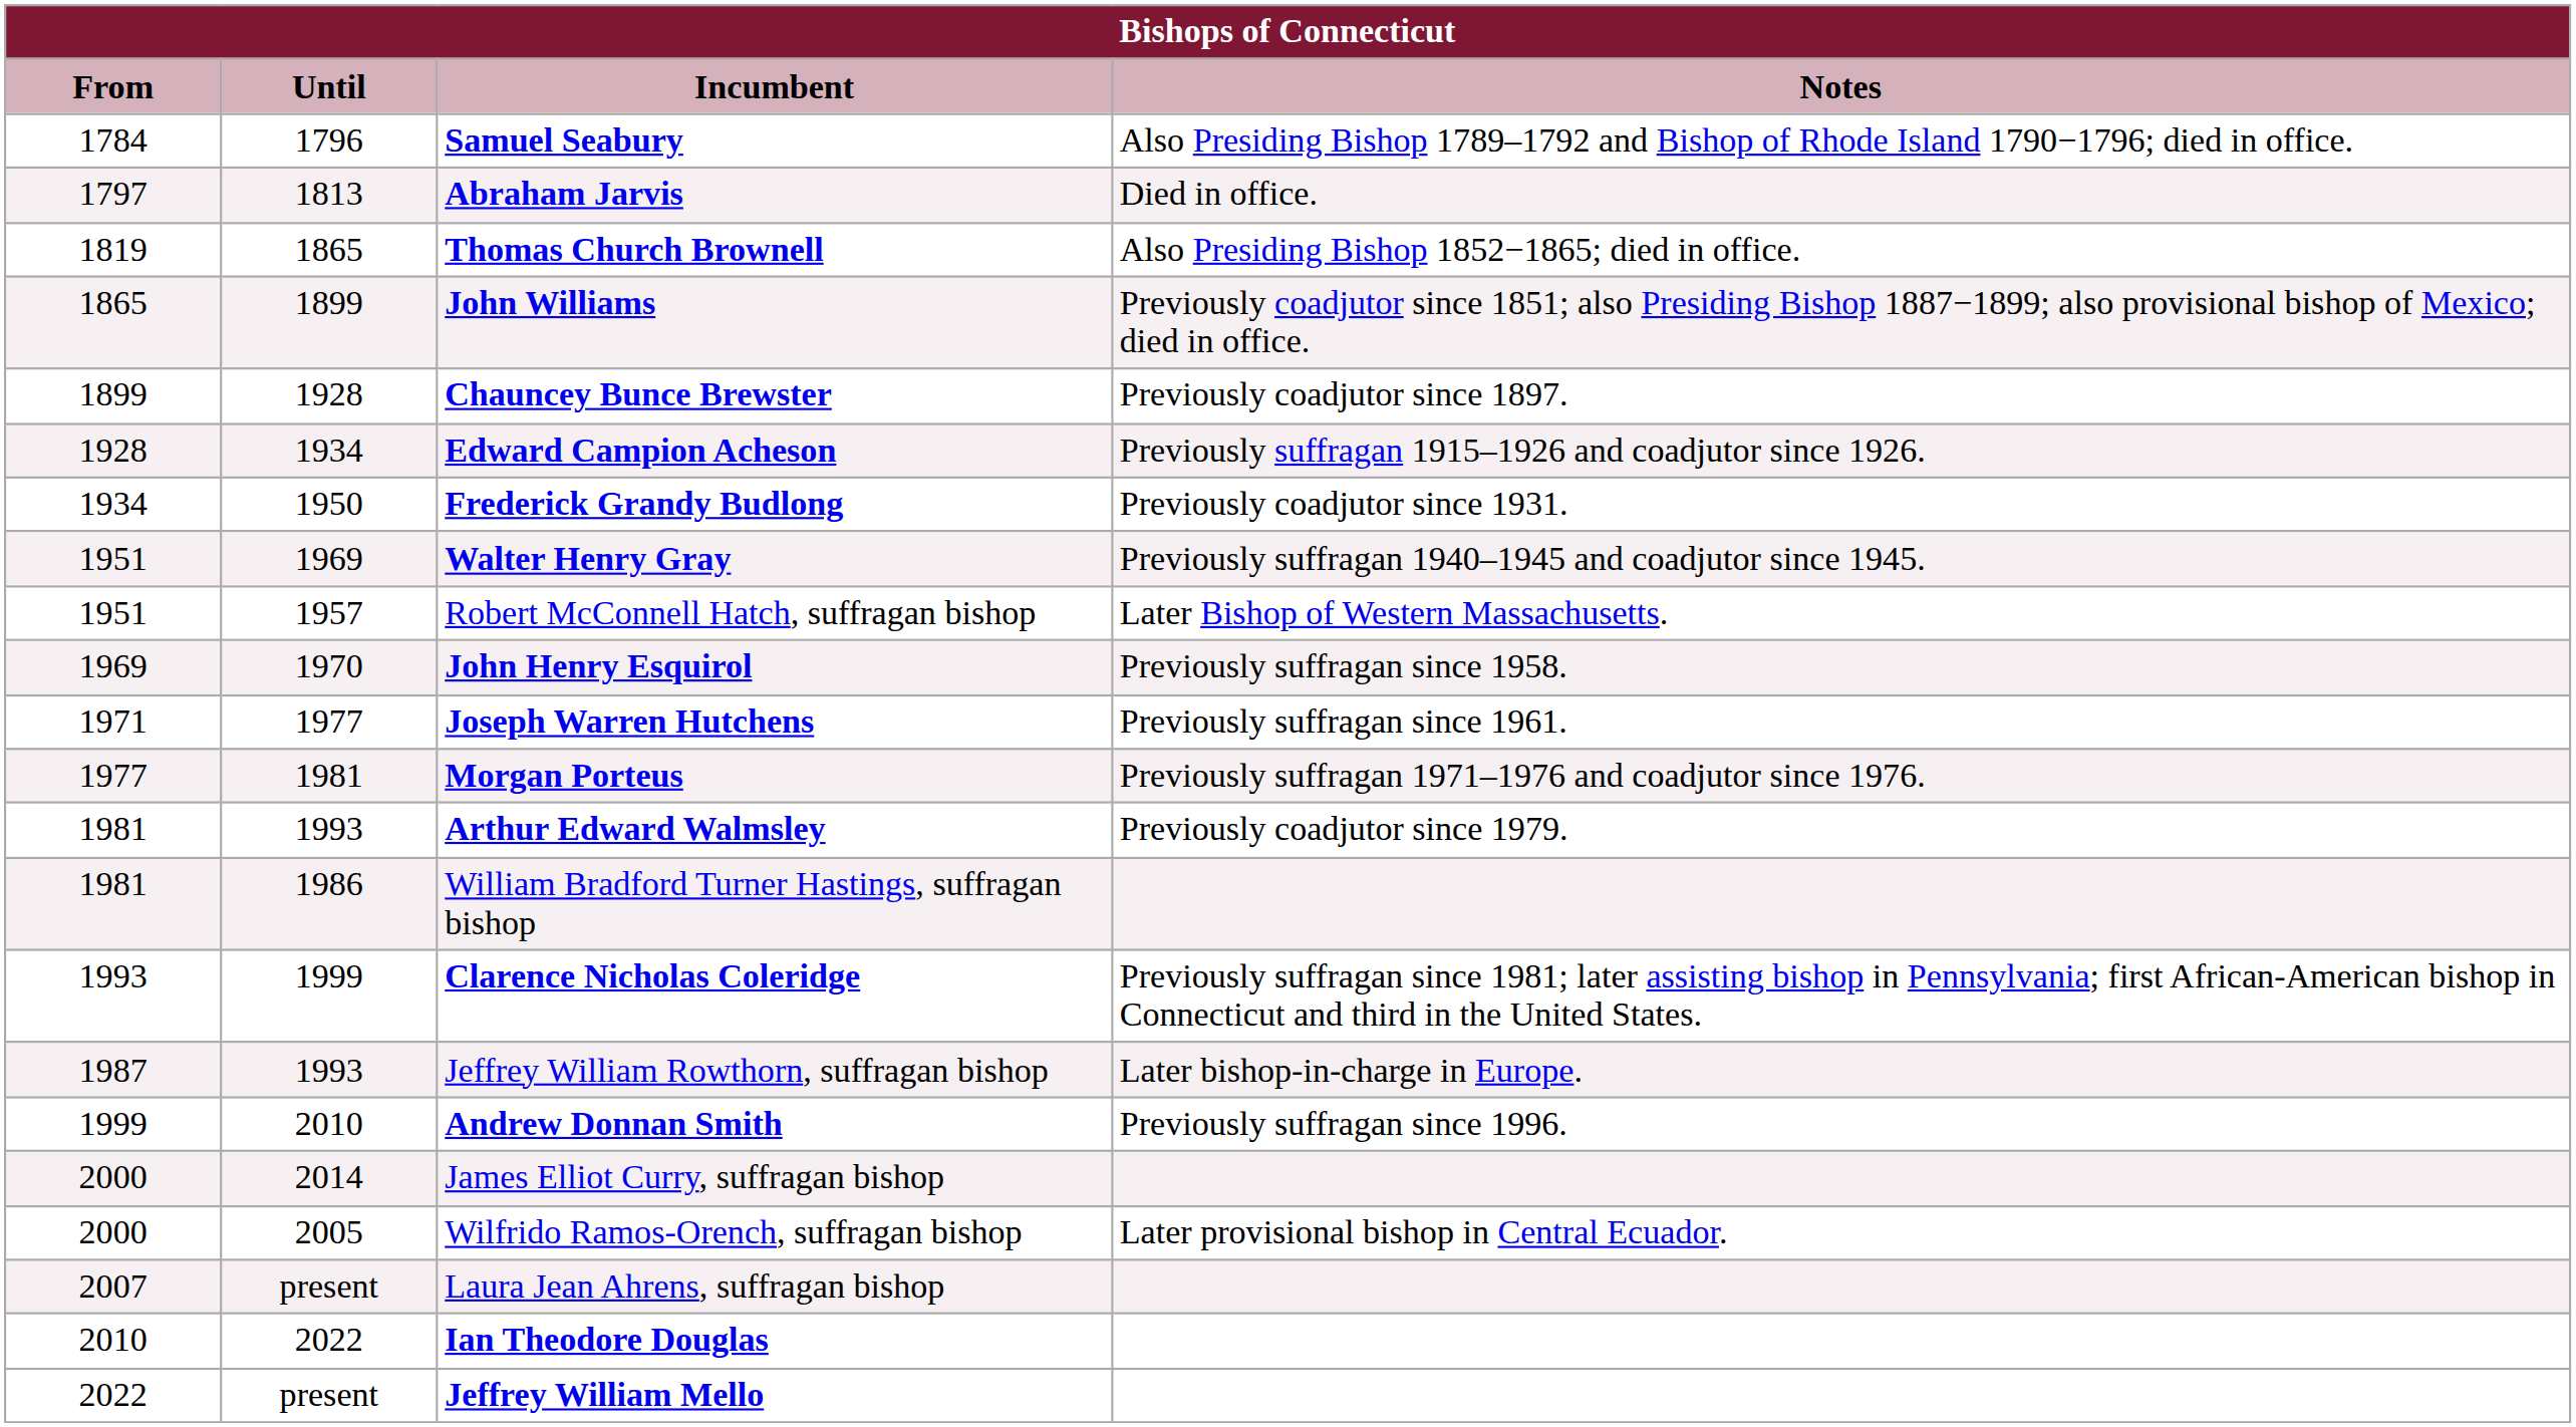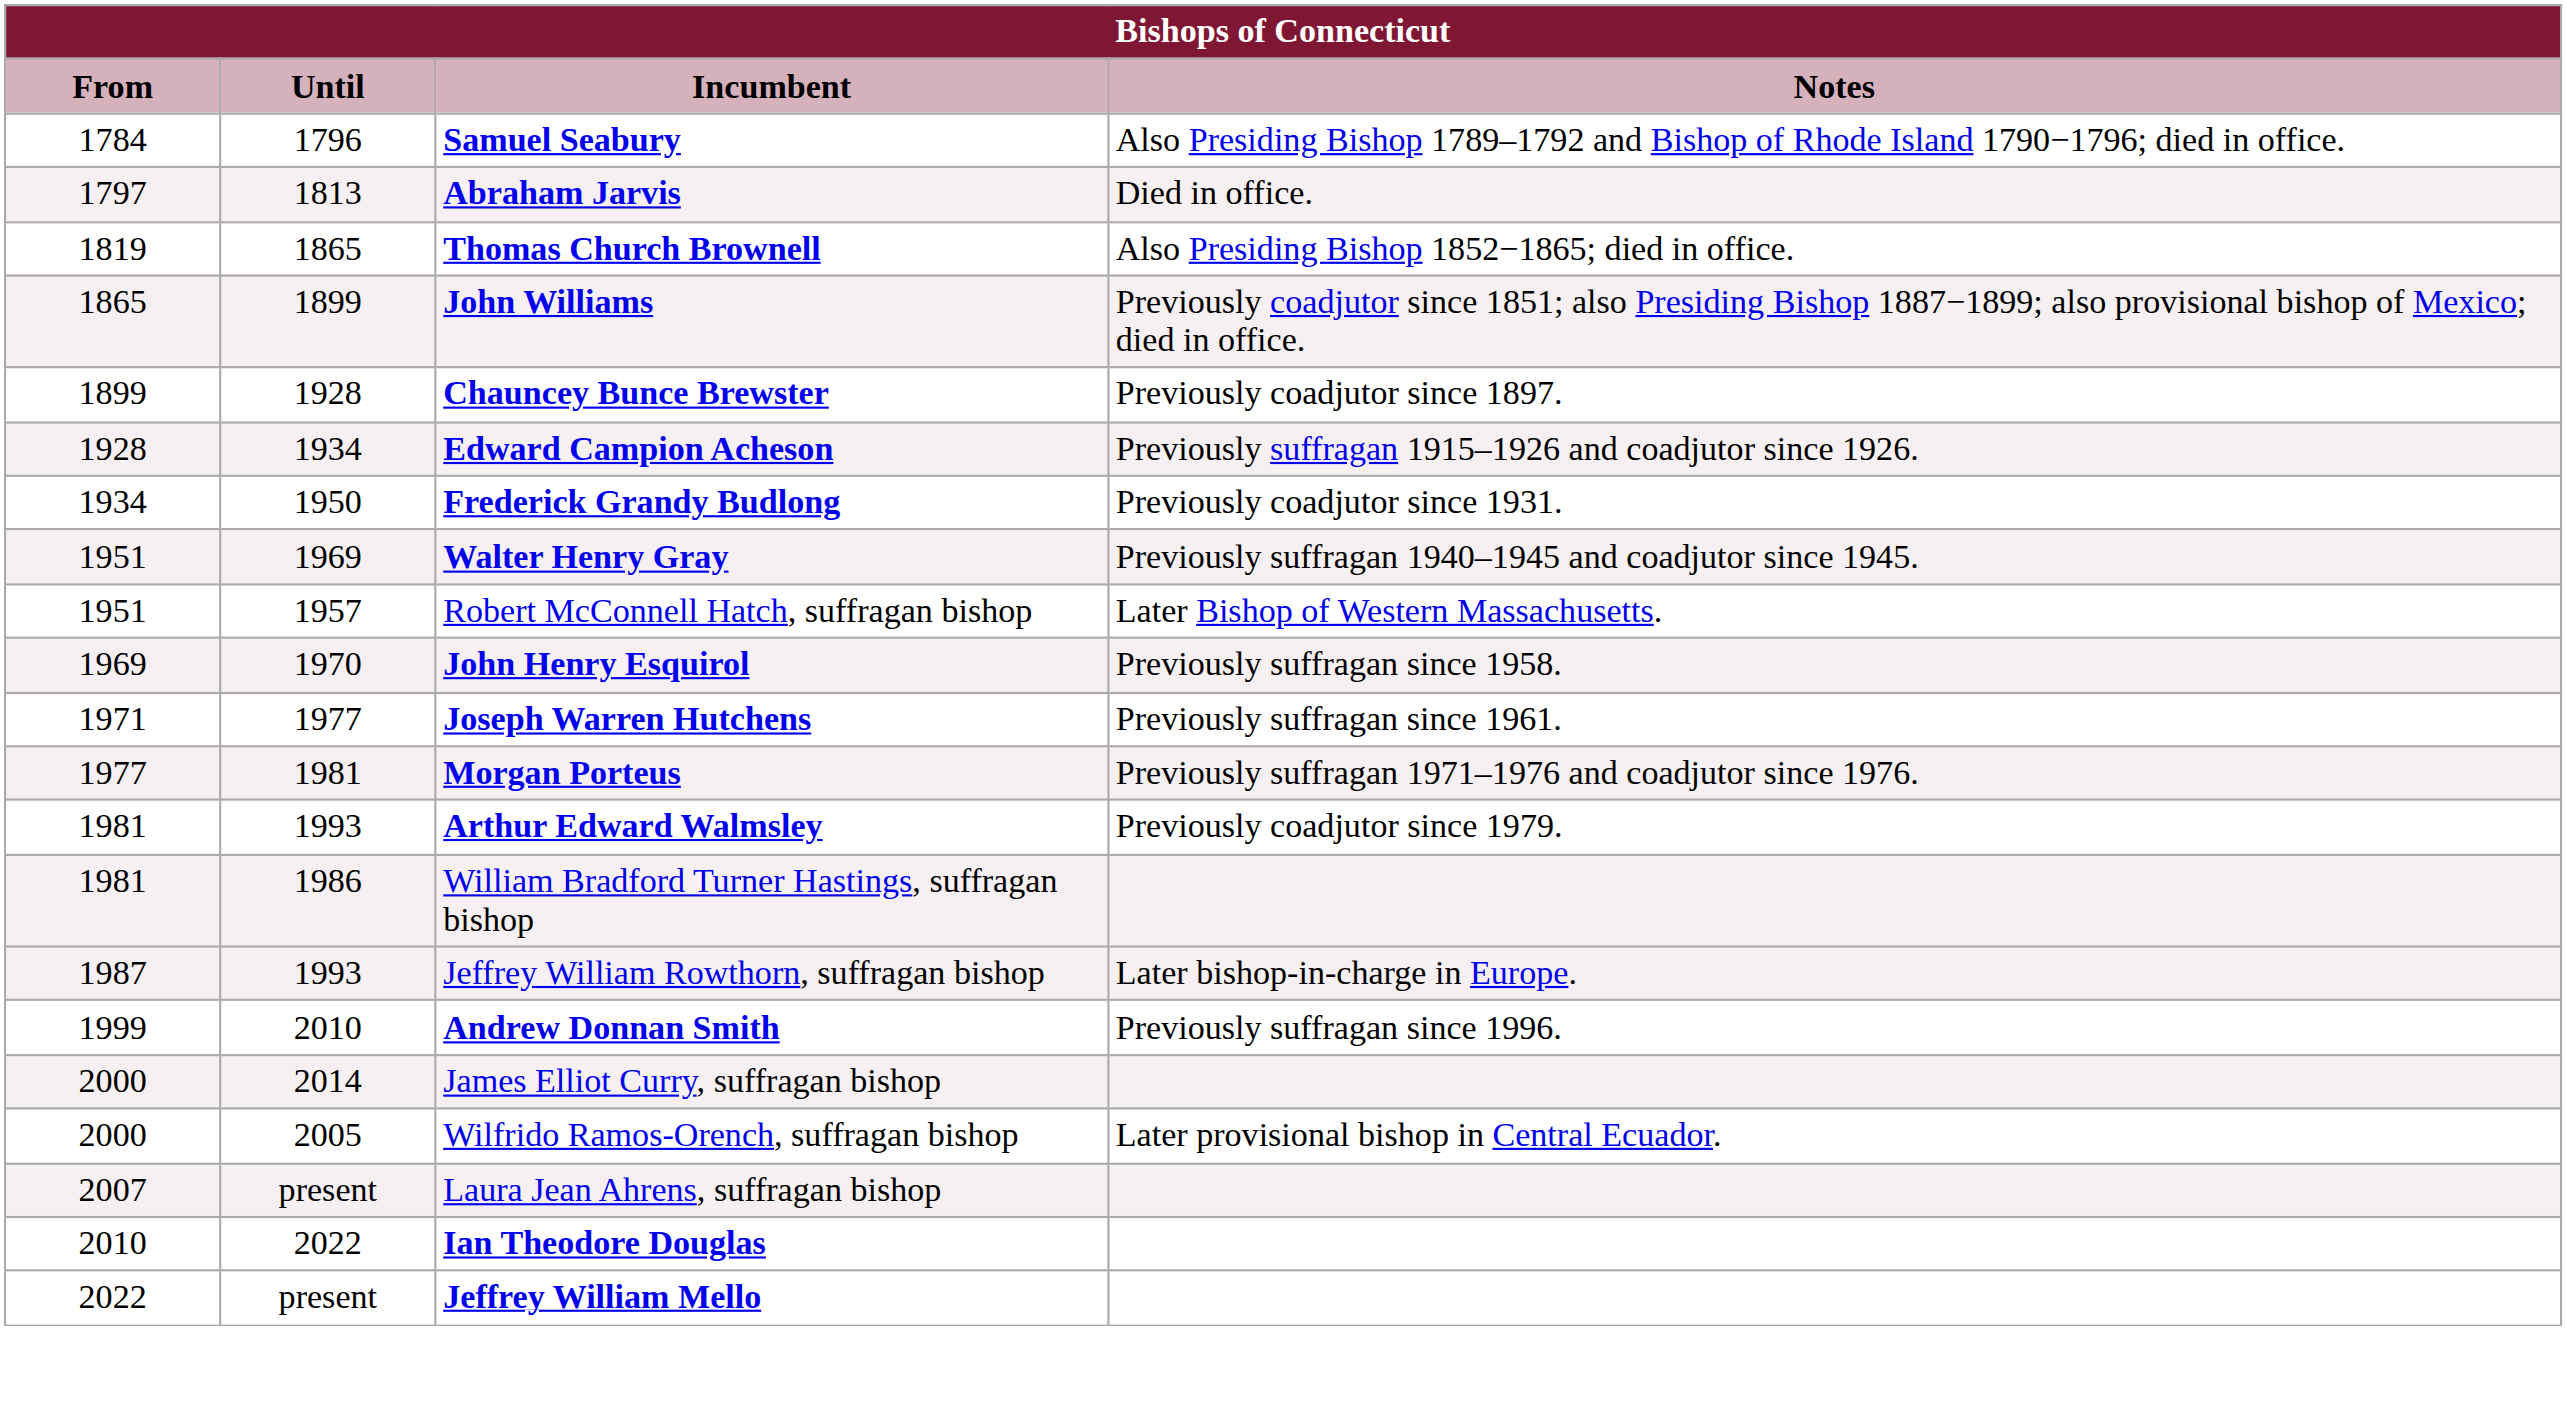- row: 1993 | 1999 | Clarence Nicholas Coleridge | Previously suffragan since 1981; later assisting bishop in Pennsylvania; first African-American bishop in Connecticut and third in the United States.
